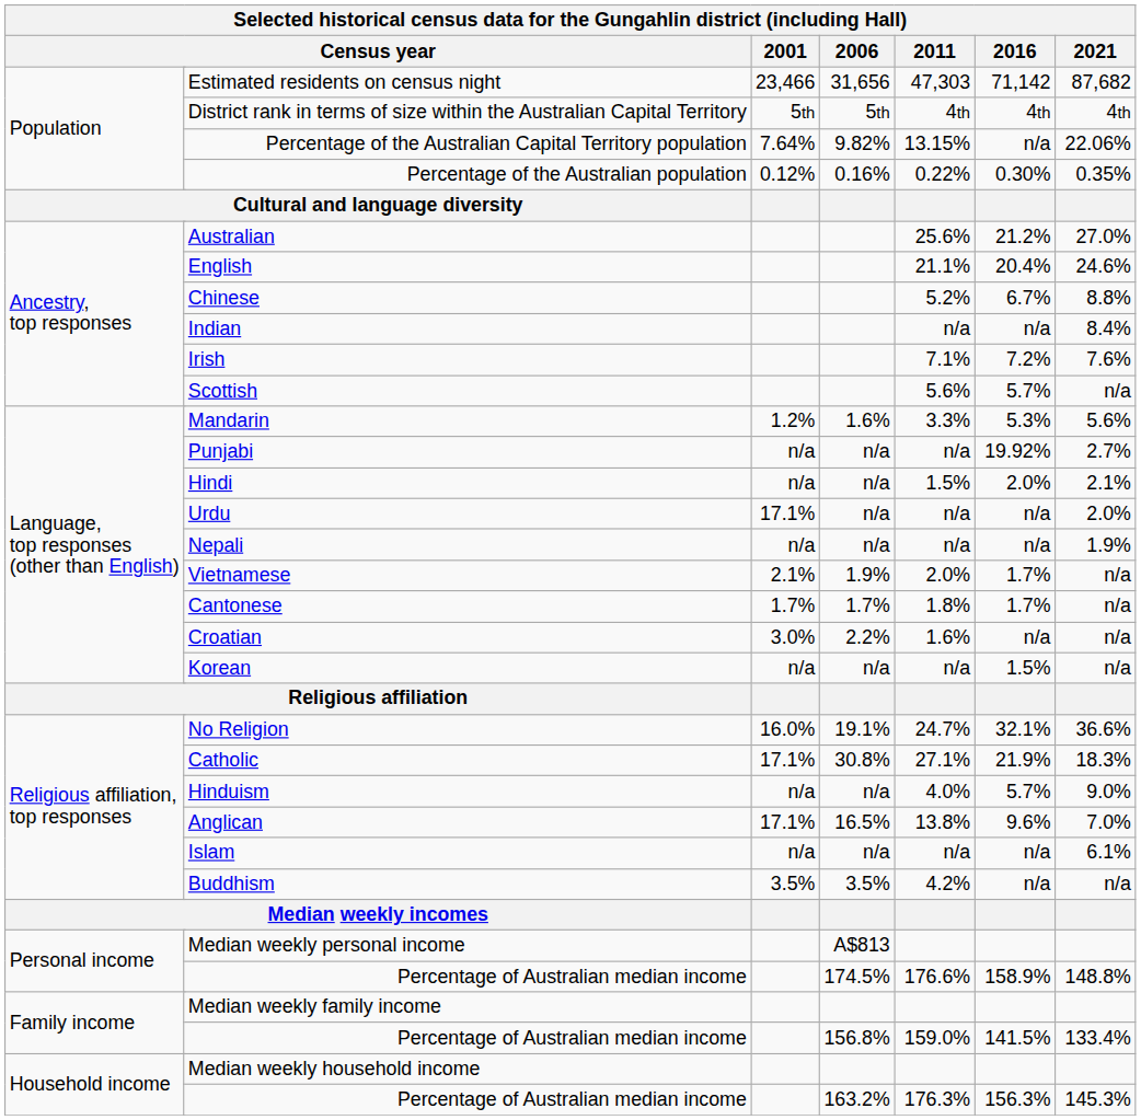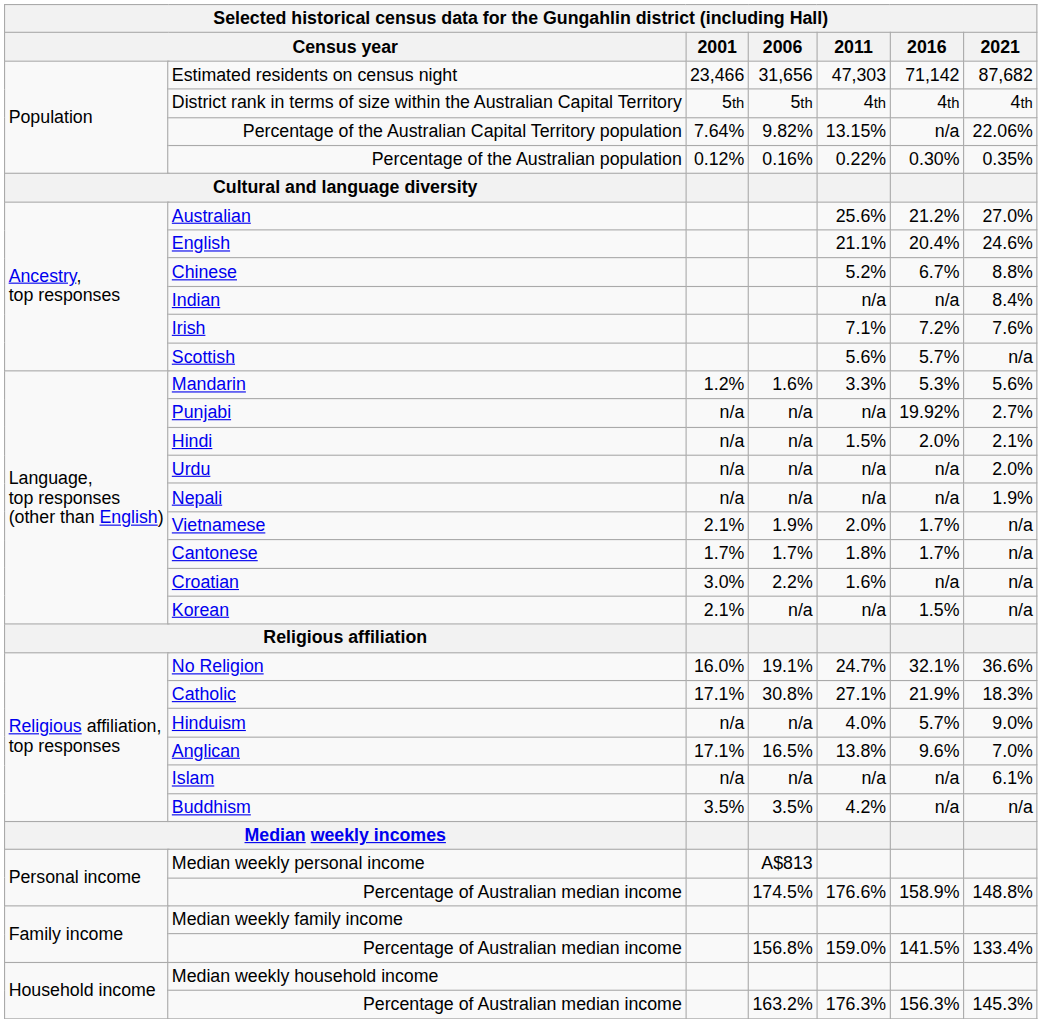Urdu | 2001: 17.1% -> n/a
Korean | 2001: n/a -> 2.1%
